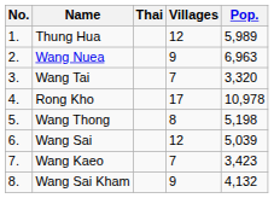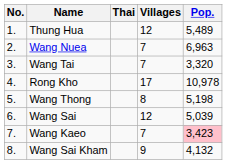Thung Hua | Pop.: 5,989 -> 5,489
Wang Nuea | Villages: 9 -> 7
Wang Kaeo | Pop.: no background -> pink background
